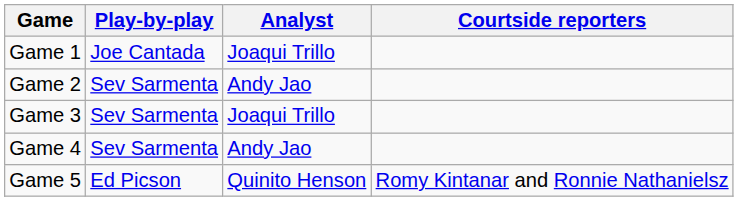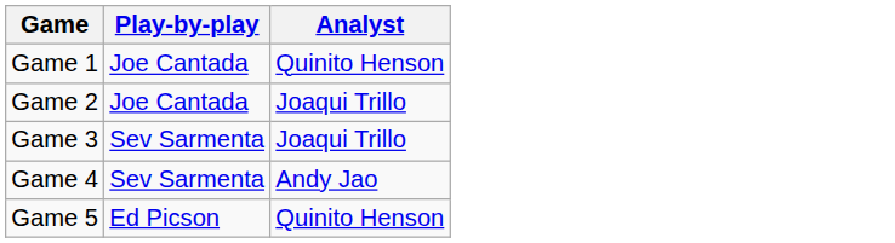- column: Courtside reporters | Romy Kintanar and Ronnie Nathanielsz
Game 1 | Analyst: Joaqui Trillo -> Quinito Henson
Game 2 | Play-by-play: Sev Sarmenta -> Joe Cantada
Game 2 | Analyst: Andy Jao -> Joaqui Trillo
